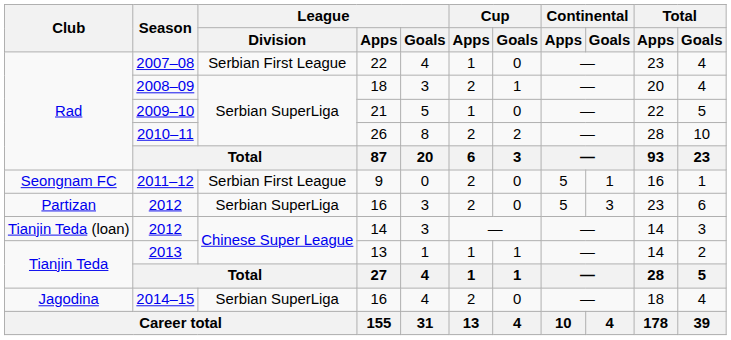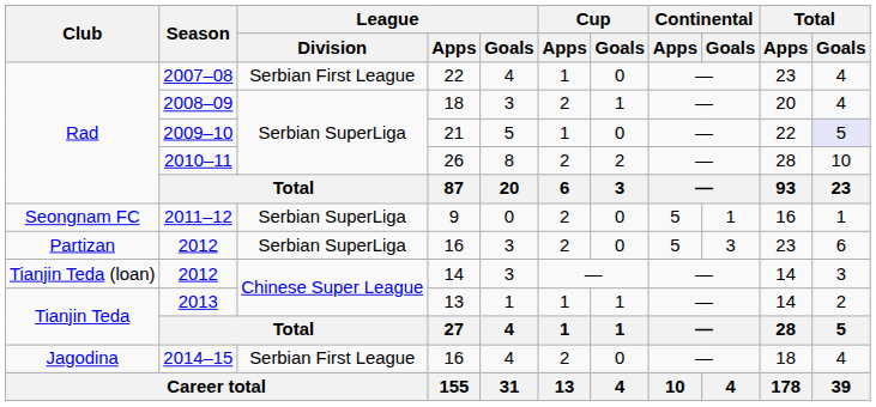2009–10 | Total / Goals: no background -> lavender background
2011–12 | League / Division: Serbian First League -> Serbian SuperLiga
2014–15 | League / Division: Serbian SuperLiga -> Serbian First League
